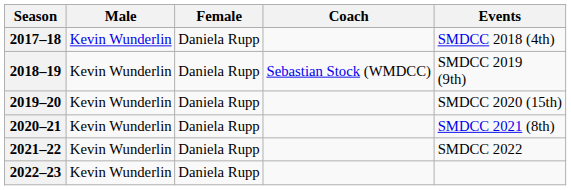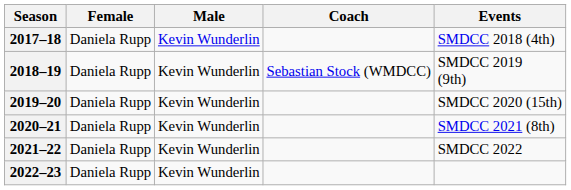columns swapped: Male <-> Female
